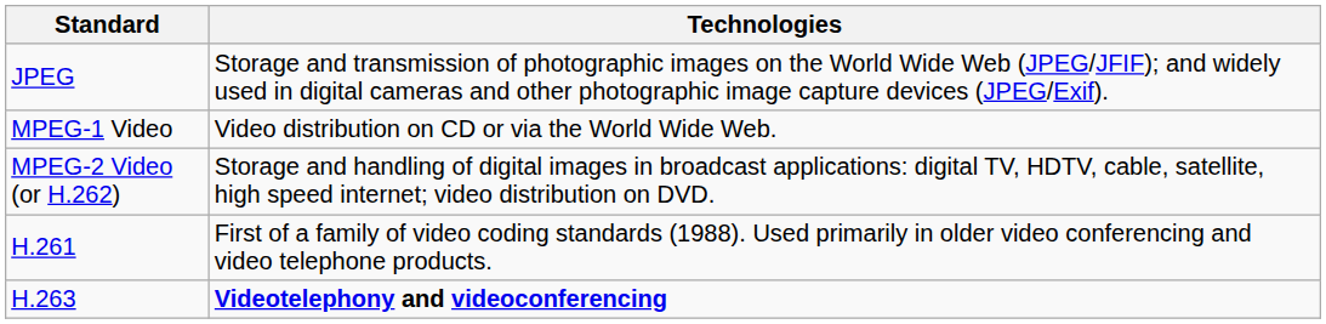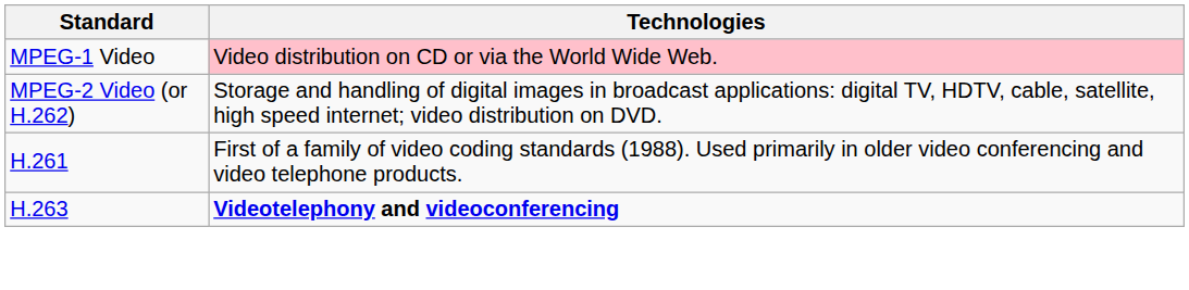- row: JPEG | Storage and transmission of photographic images on the World Wide Web (JPEG/JFIF); and widely used in digital cameras and other photographic image capture devices (JPEG/Exif).
MPEG-1 Video | Technologies: no background -> pink background
